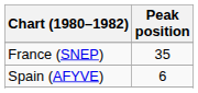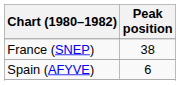France (SNEP) | Peak position: 35 -> 38
